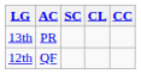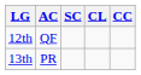rows swapped: 12th <-> 13th
